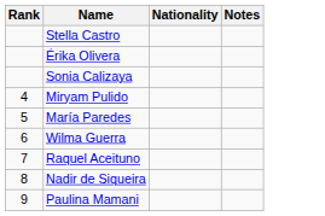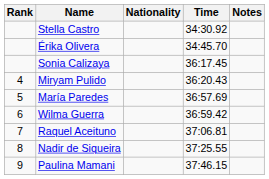+ column: Time | 34:30.92 | 34:45.70 | 36:17.45 | 36:20.43 | 36:57.69 | 36:59.42 | 37:06.81 | 37:25.55 | 37:46.15
